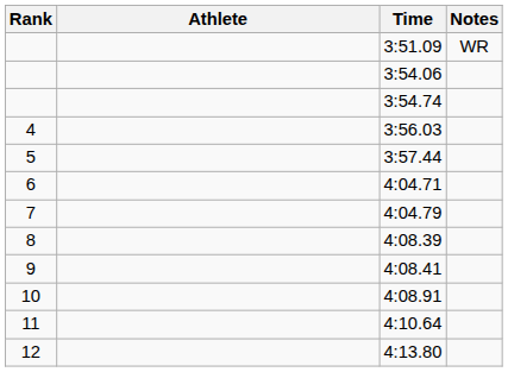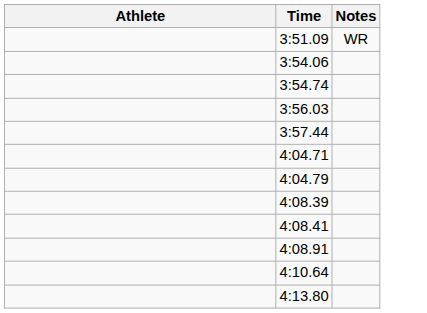- column: Rank | 4 | 5 | 6 | 7 | 8 | 9 | 10 | 11 | 12
